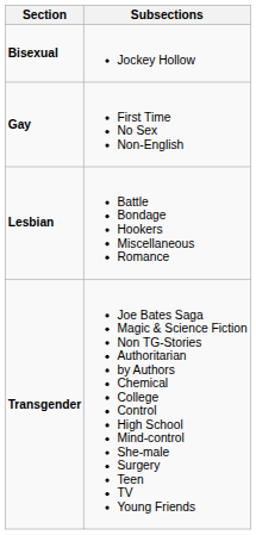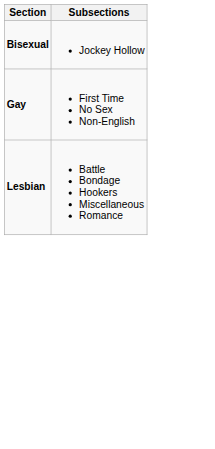- row: Transgender | Joe Bates Saga Magic & Science Fiction Non TG-Stories Authoritarian by Authors Chemical College Control High School Mind-control She-male Surgery Teen TV Young Friends
